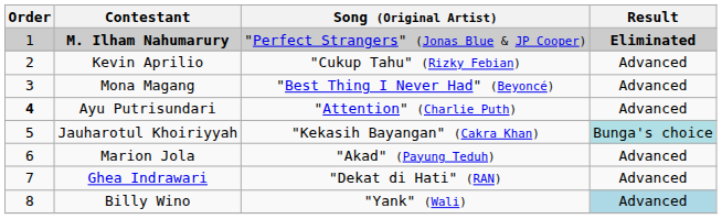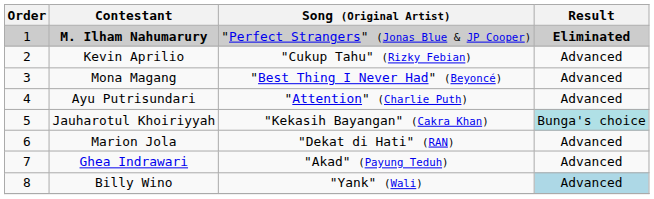Ayu Putrisundari | Order: bold -> normal
Marion Jola | Song (Original Artist): "Akad" (Payung Teduh) -> "Dekat di Hati" (RAN)
Ghea Indrawari | Song (Original Artist): "Dekat di Hati" (RAN) -> "Akad" (Payung Teduh)
